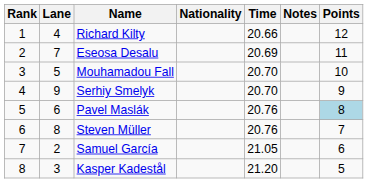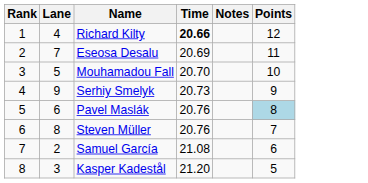- column: Nationality
Richard Kilty | Time: normal -> bold
Serhiy Smelyk | Time: 20.70 -> 20.73
Samuel García | Time: 21.05 -> 21.08
